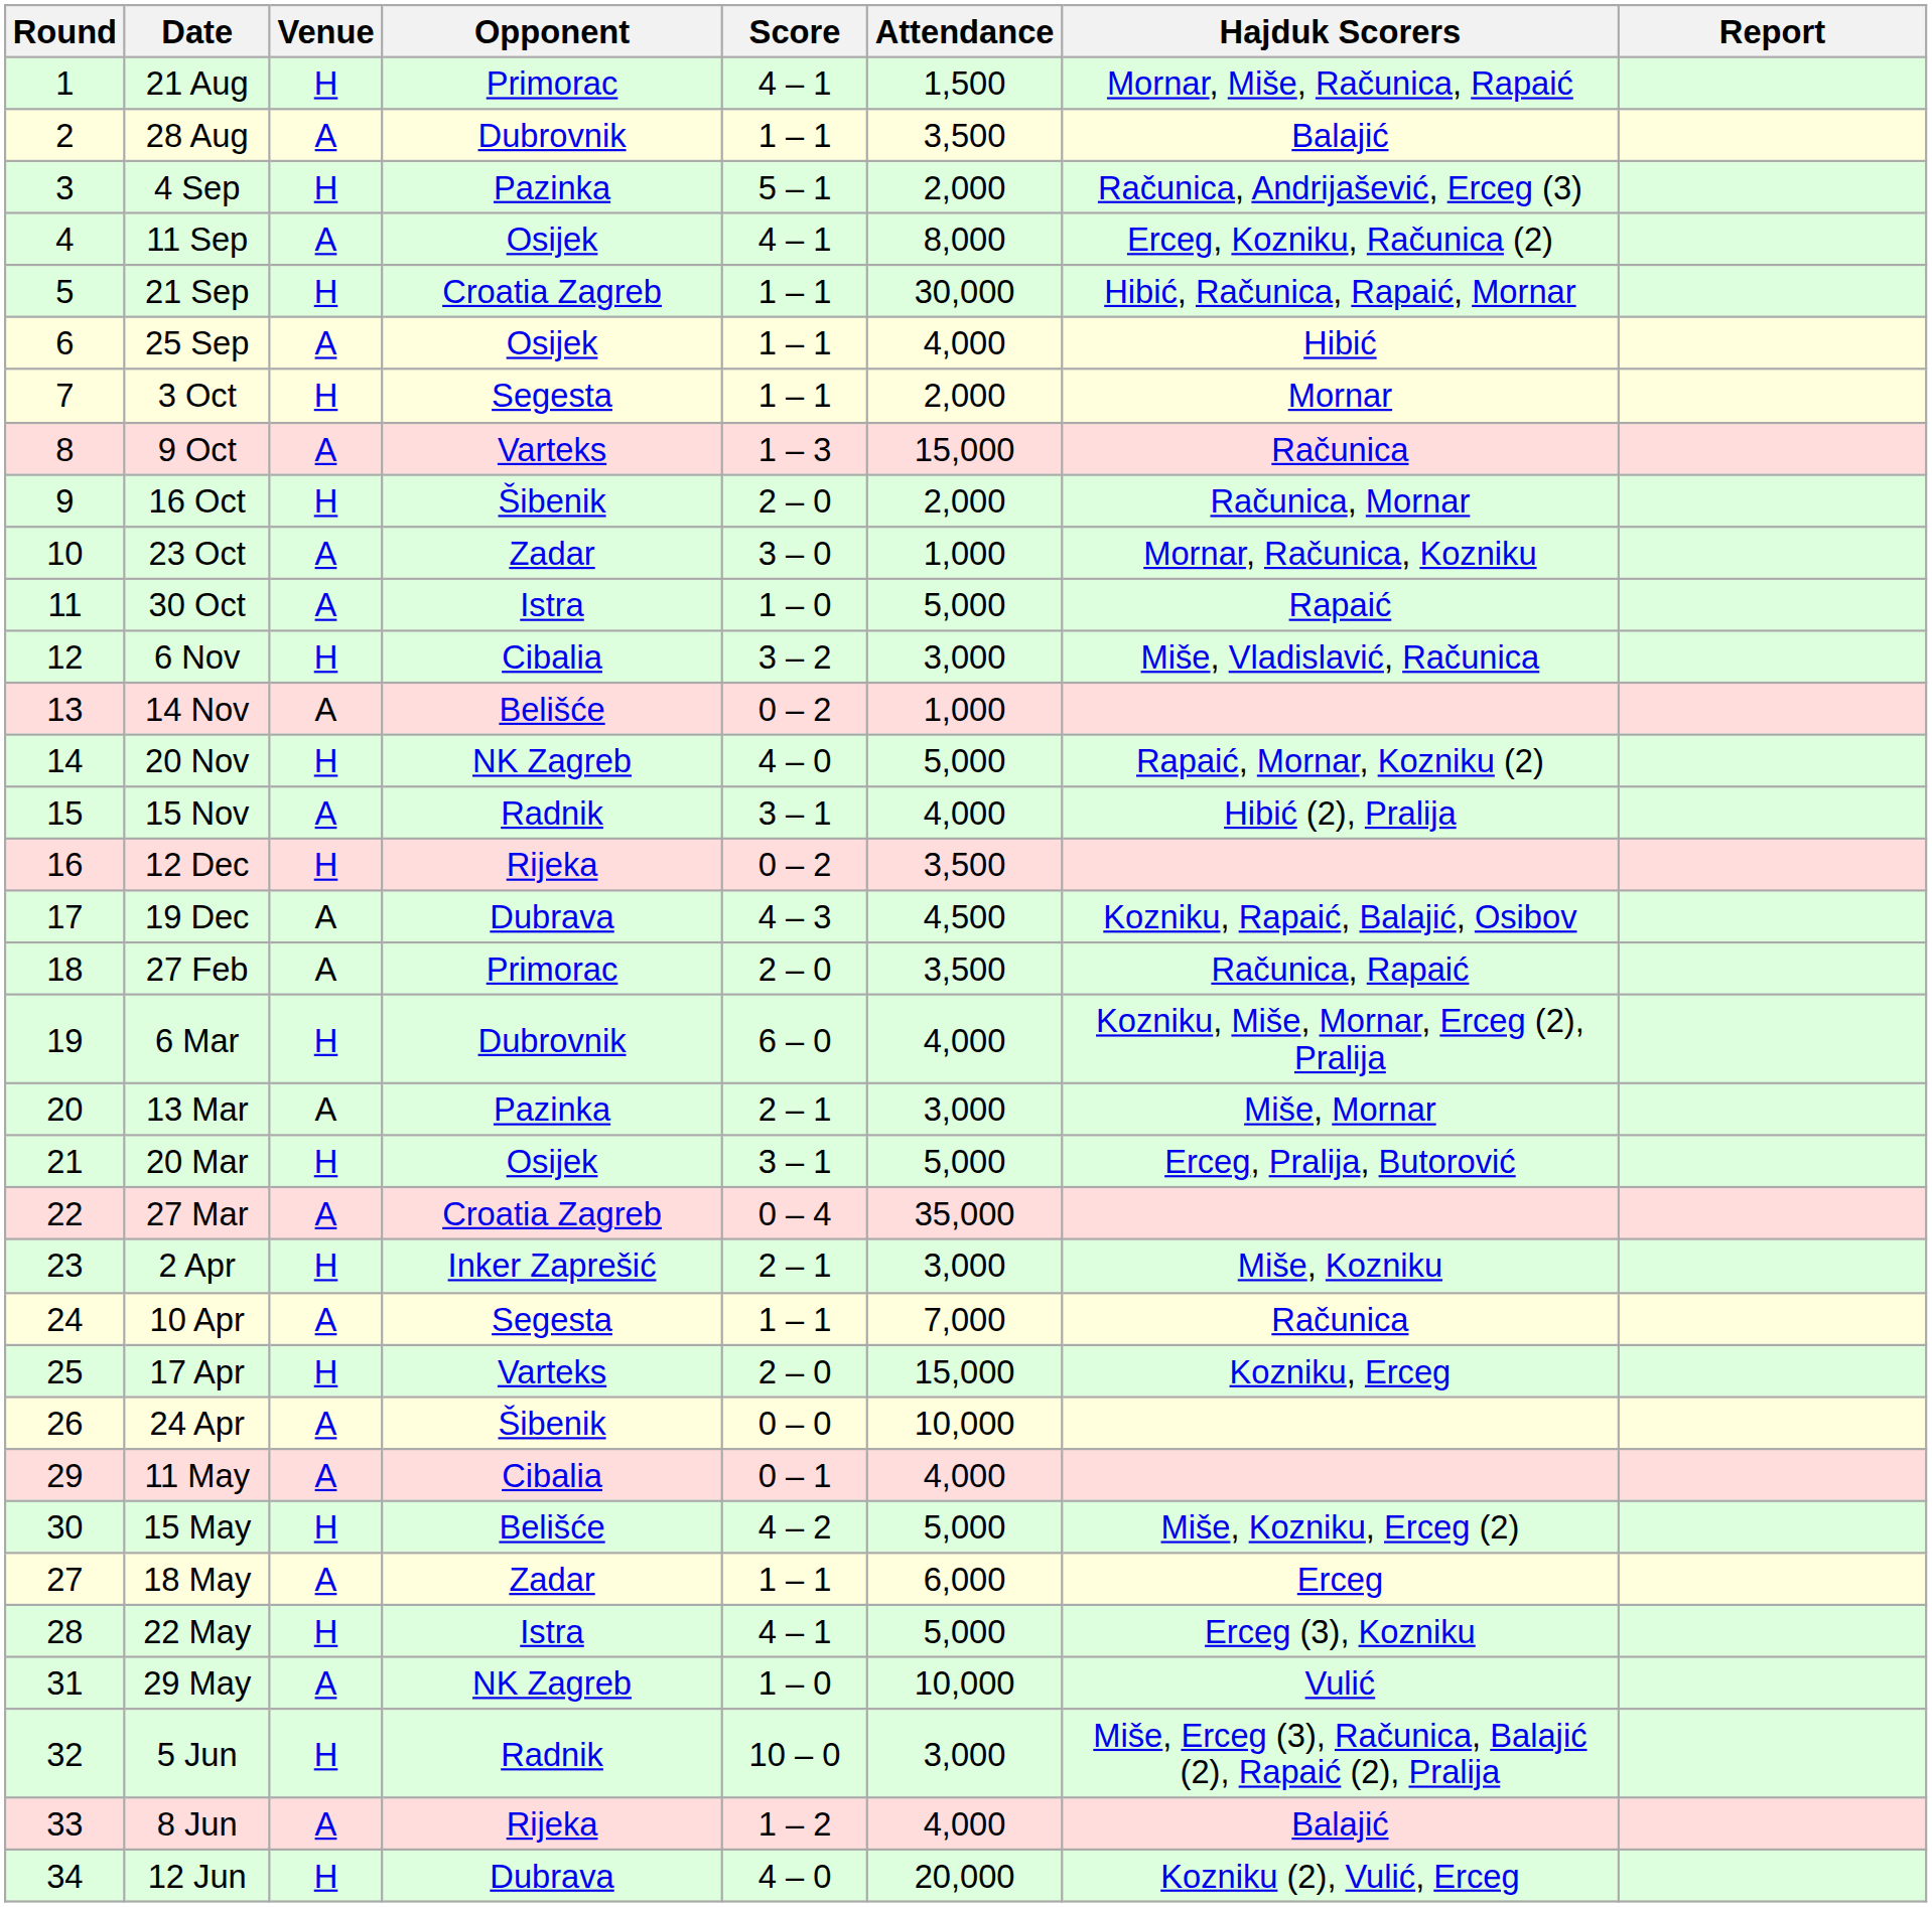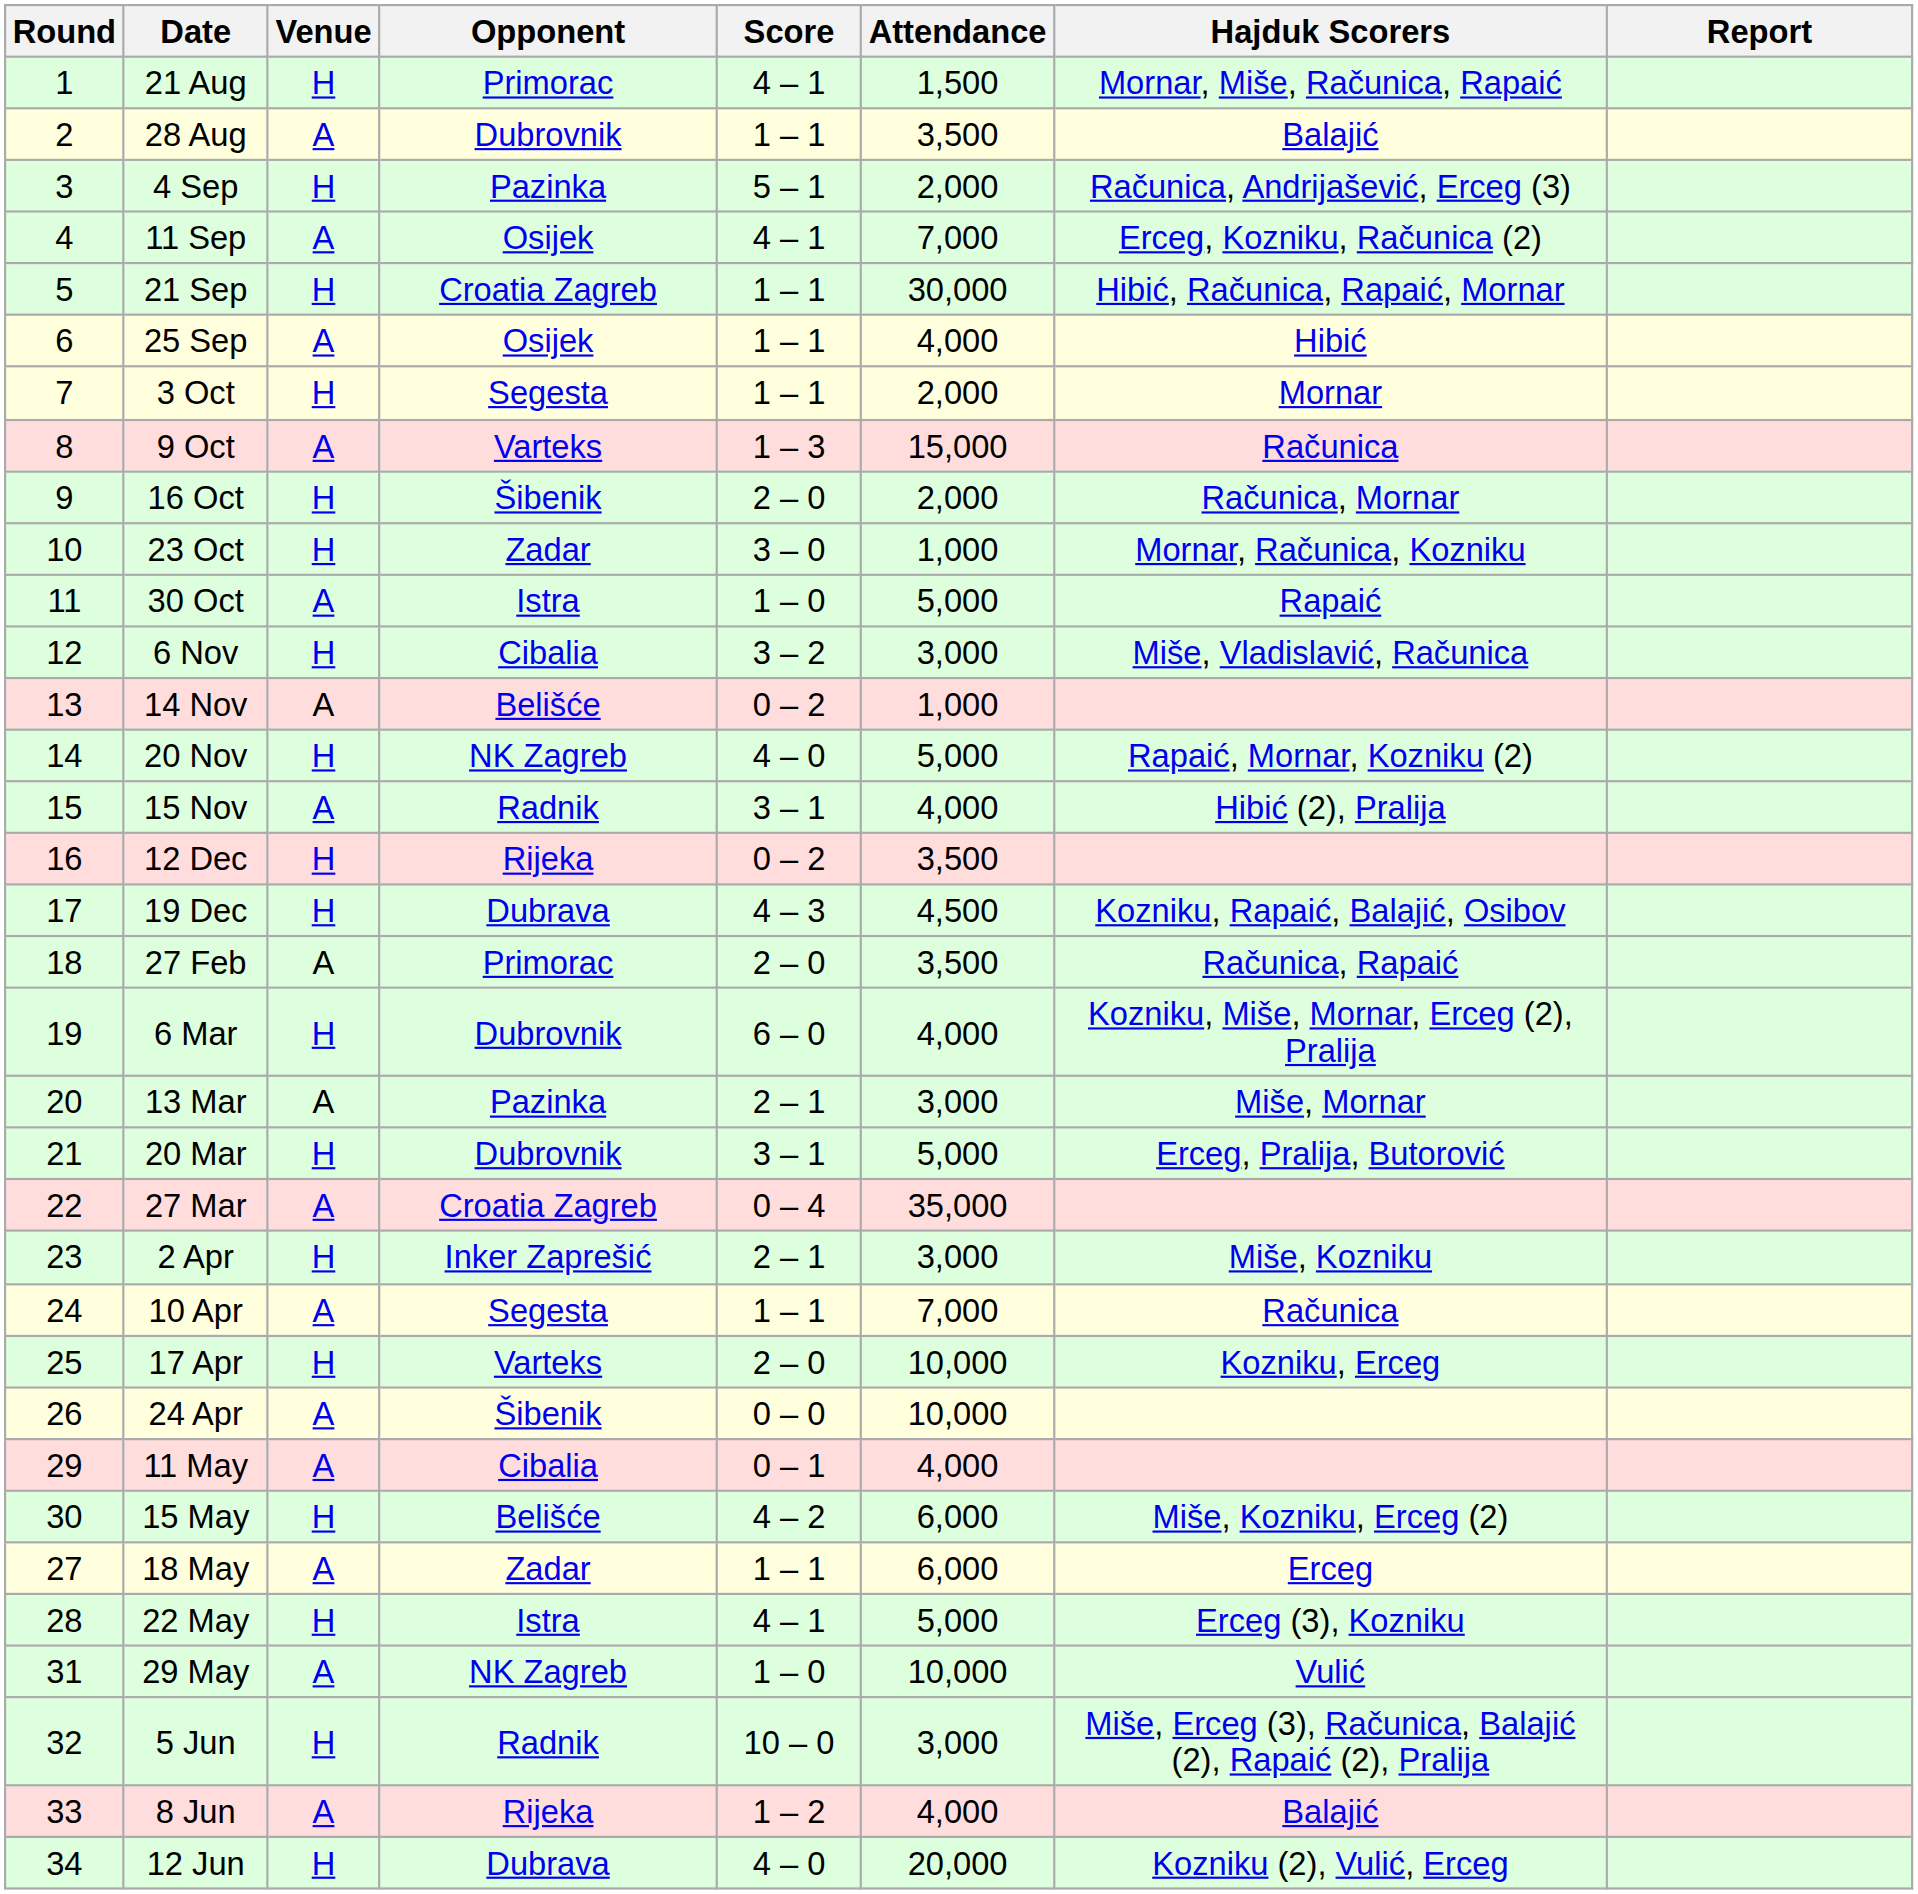11 Sep | Attendance: 8,000 -> 7,000
23 Oct | Venue: A -> H
19 Dec | Venue: A -> H
20 Mar | Opponent: Osijek -> Dubrovnik
17 Apr | Attendance: 15,000 -> 10,000
15 May | Attendance: 5,000 -> 6,000
